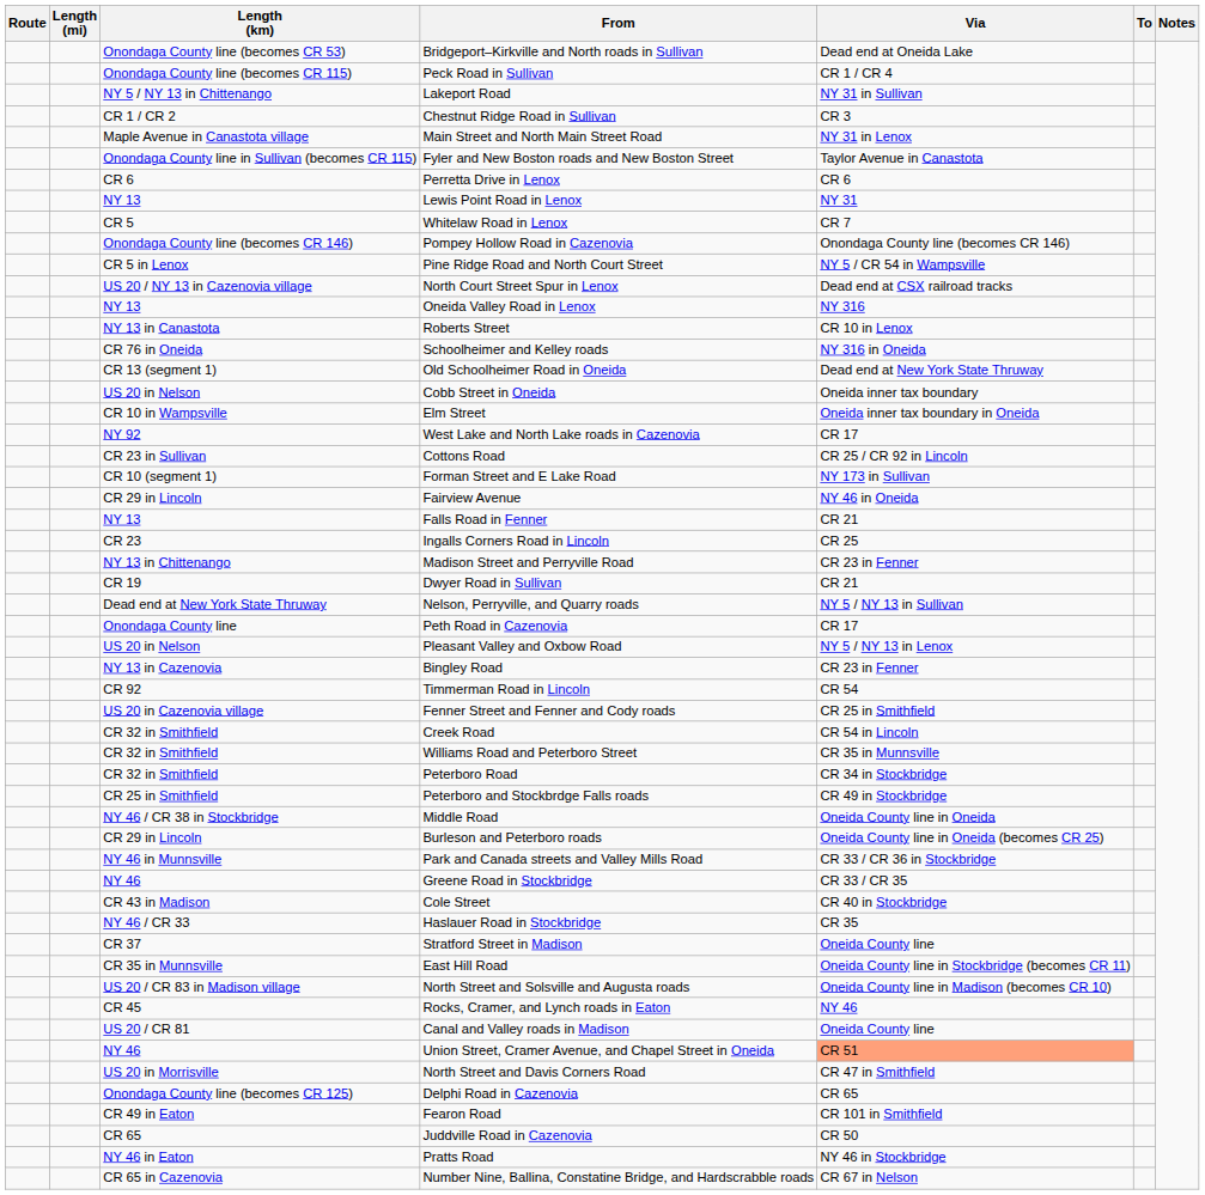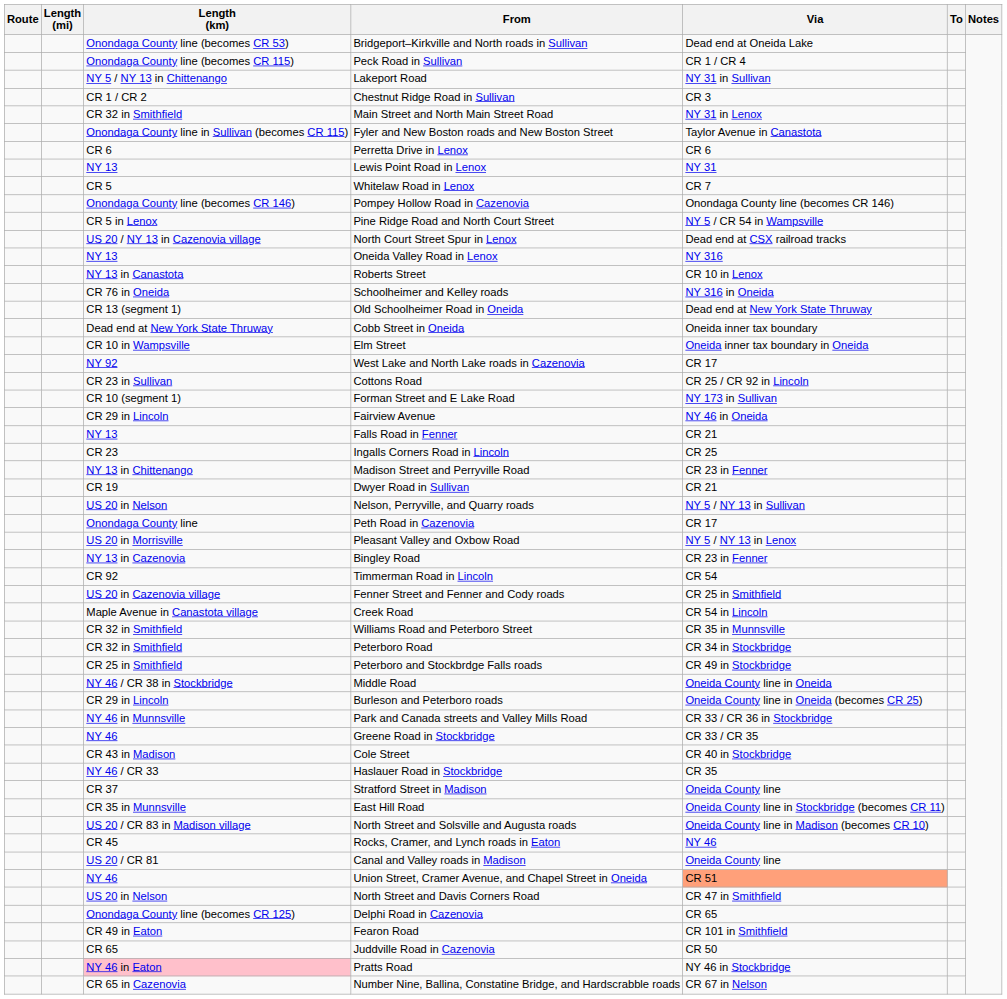Main Street and North Main Street Road | Length (km): Maple Avenue in Canastota village -> CR 32 in Smithfield
Cobb Street in Oneida | Length (km): US 20 in Nelson -> Dead end at New York State Thruway
Nelson, Perryville, and Quarry roads | Length (km): Dead end at New York State Thruway -> US 20 in Nelson
Pleasant Valley and Oxbow Road | Length (km): US 20 in Nelson -> US 20 in Morrisville
Creek Road | Length (km): CR 32 in Smithfield -> Maple Avenue in Canastota village
North Street and Davis Corners Road | Length (km): US 20 in Morrisville -> US 20 in Nelson
Pratts Road | Length (km): no background -> pink background
